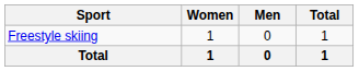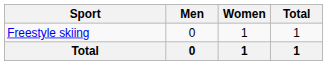columns swapped: Men <-> Women
